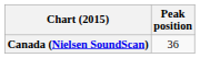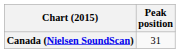Canada (Nielsen SoundScan) | Peak position: 36 -> 31
